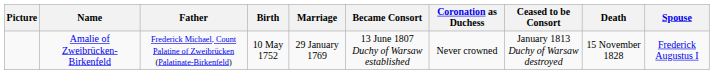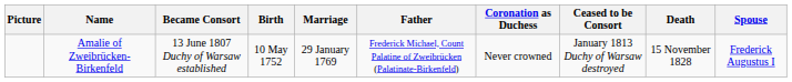columns swapped: Father <-> Became Consort
